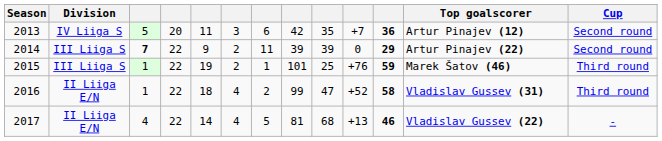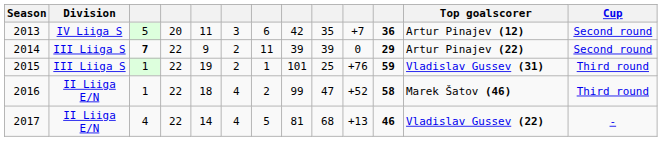2015 | Top goalscorer: Marek Šatov (46) -> Vladislav Gussev (31)
2016 | Top goalscorer: Vladislav Gussev (31) -> Marek Šatov (46)
